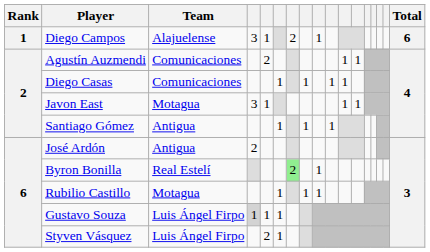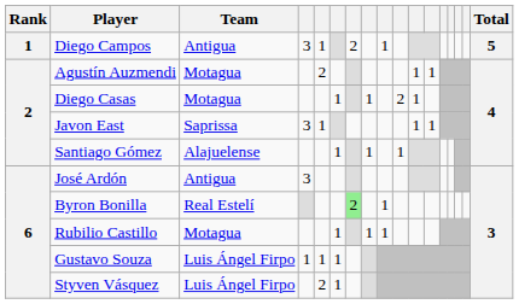Diego Campos | Team: Alajuelense -> Antigua
Diego Campos | Total: 6 -> 5
Agustín Auzmendi | Team: Comunicaciones -> Motagua
Diego Casas | Team: Comunicaciones -> Motagua
Diego Casas | column 10: 1 -> 2
Javon East | Team: Motagua -> Saprissa
Santiago Gómez | Team: Antigua -> Alajuelense
José Ardón | column 4: 2 -> 3
Gustavo Souza | column 4: lightgrey background -> no background
